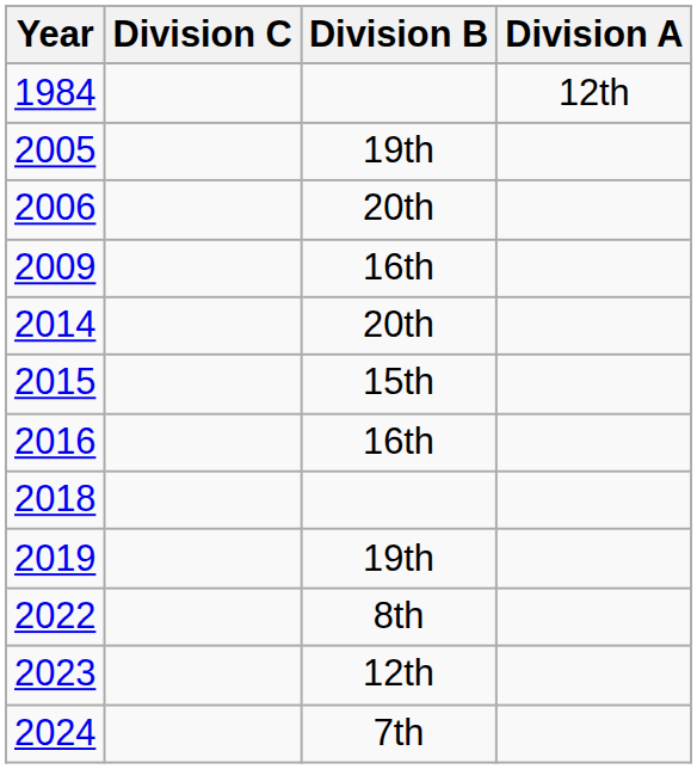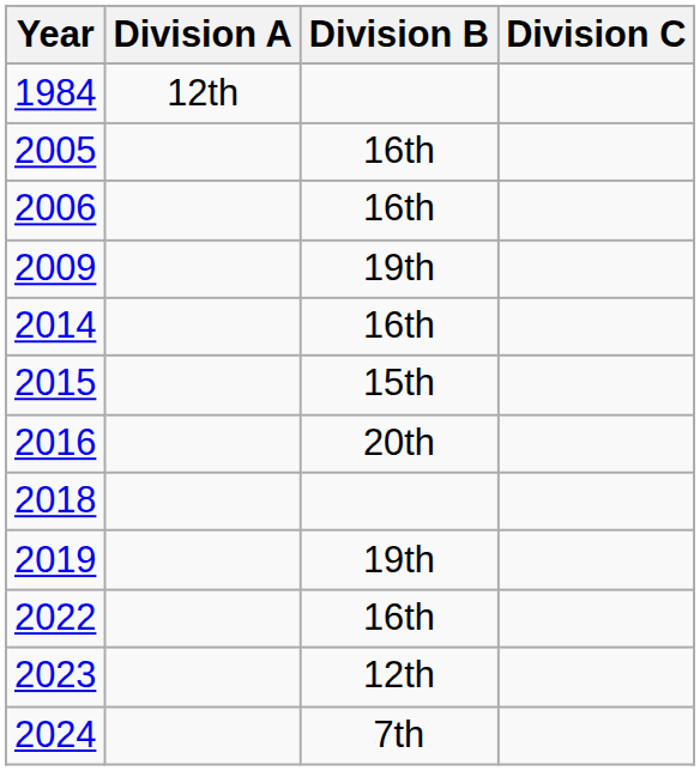columns swapped: Division A <-> Division C
2005 | Division B: 19th -> 16th
2006 | Division B: 20th -> 16th
2009 | Division B: 16th -> 19th
2014 | Division B: 20th -> 16th
2016 | Division B: 16th -> 20th
2022 | Division B: 8th -> 16th
